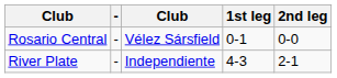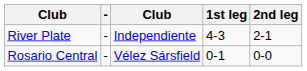rows swapped: River Plate <-> Rosario Central
